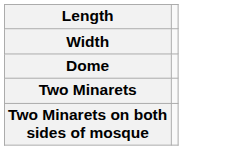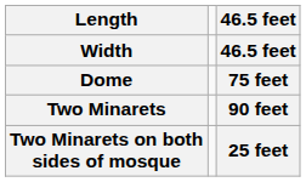+ column: 46.5 feet | 46.5 feet | 75 feet | 90 feet | 25 feet
